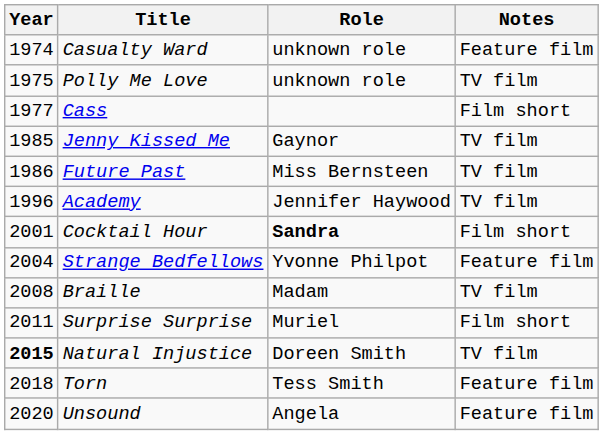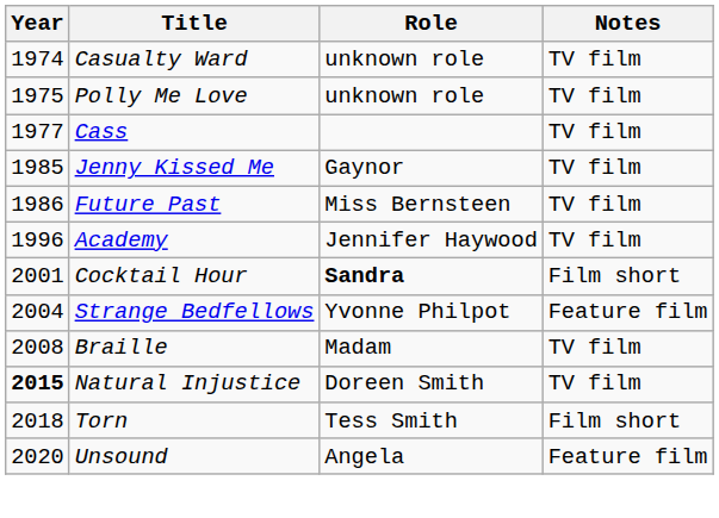Casualty Ward | Notes: Feature film -> TV film
Cass | Notes: Film short -> TV film
- row: 2011 | Surprise Surprise | Muriel | Film short
Torn | Notes: Feature film -> Film short
